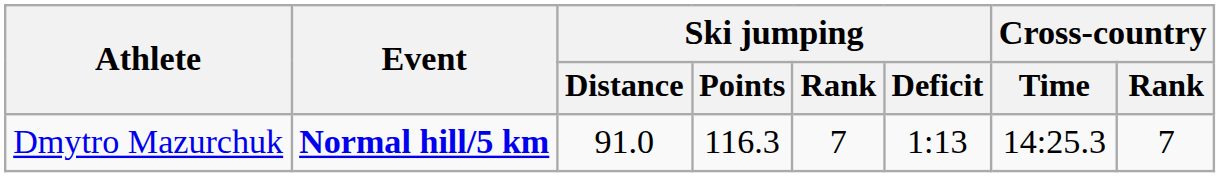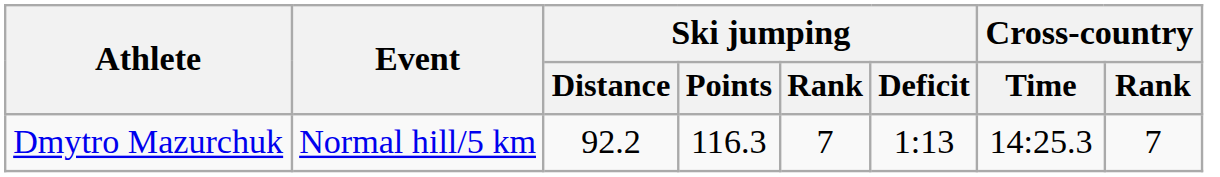Dmytro Mazurchuk | Event: bold -> normal
Dmytro Mazurchuk | Ski jumping / Distance: 91.0 -> 92.2
